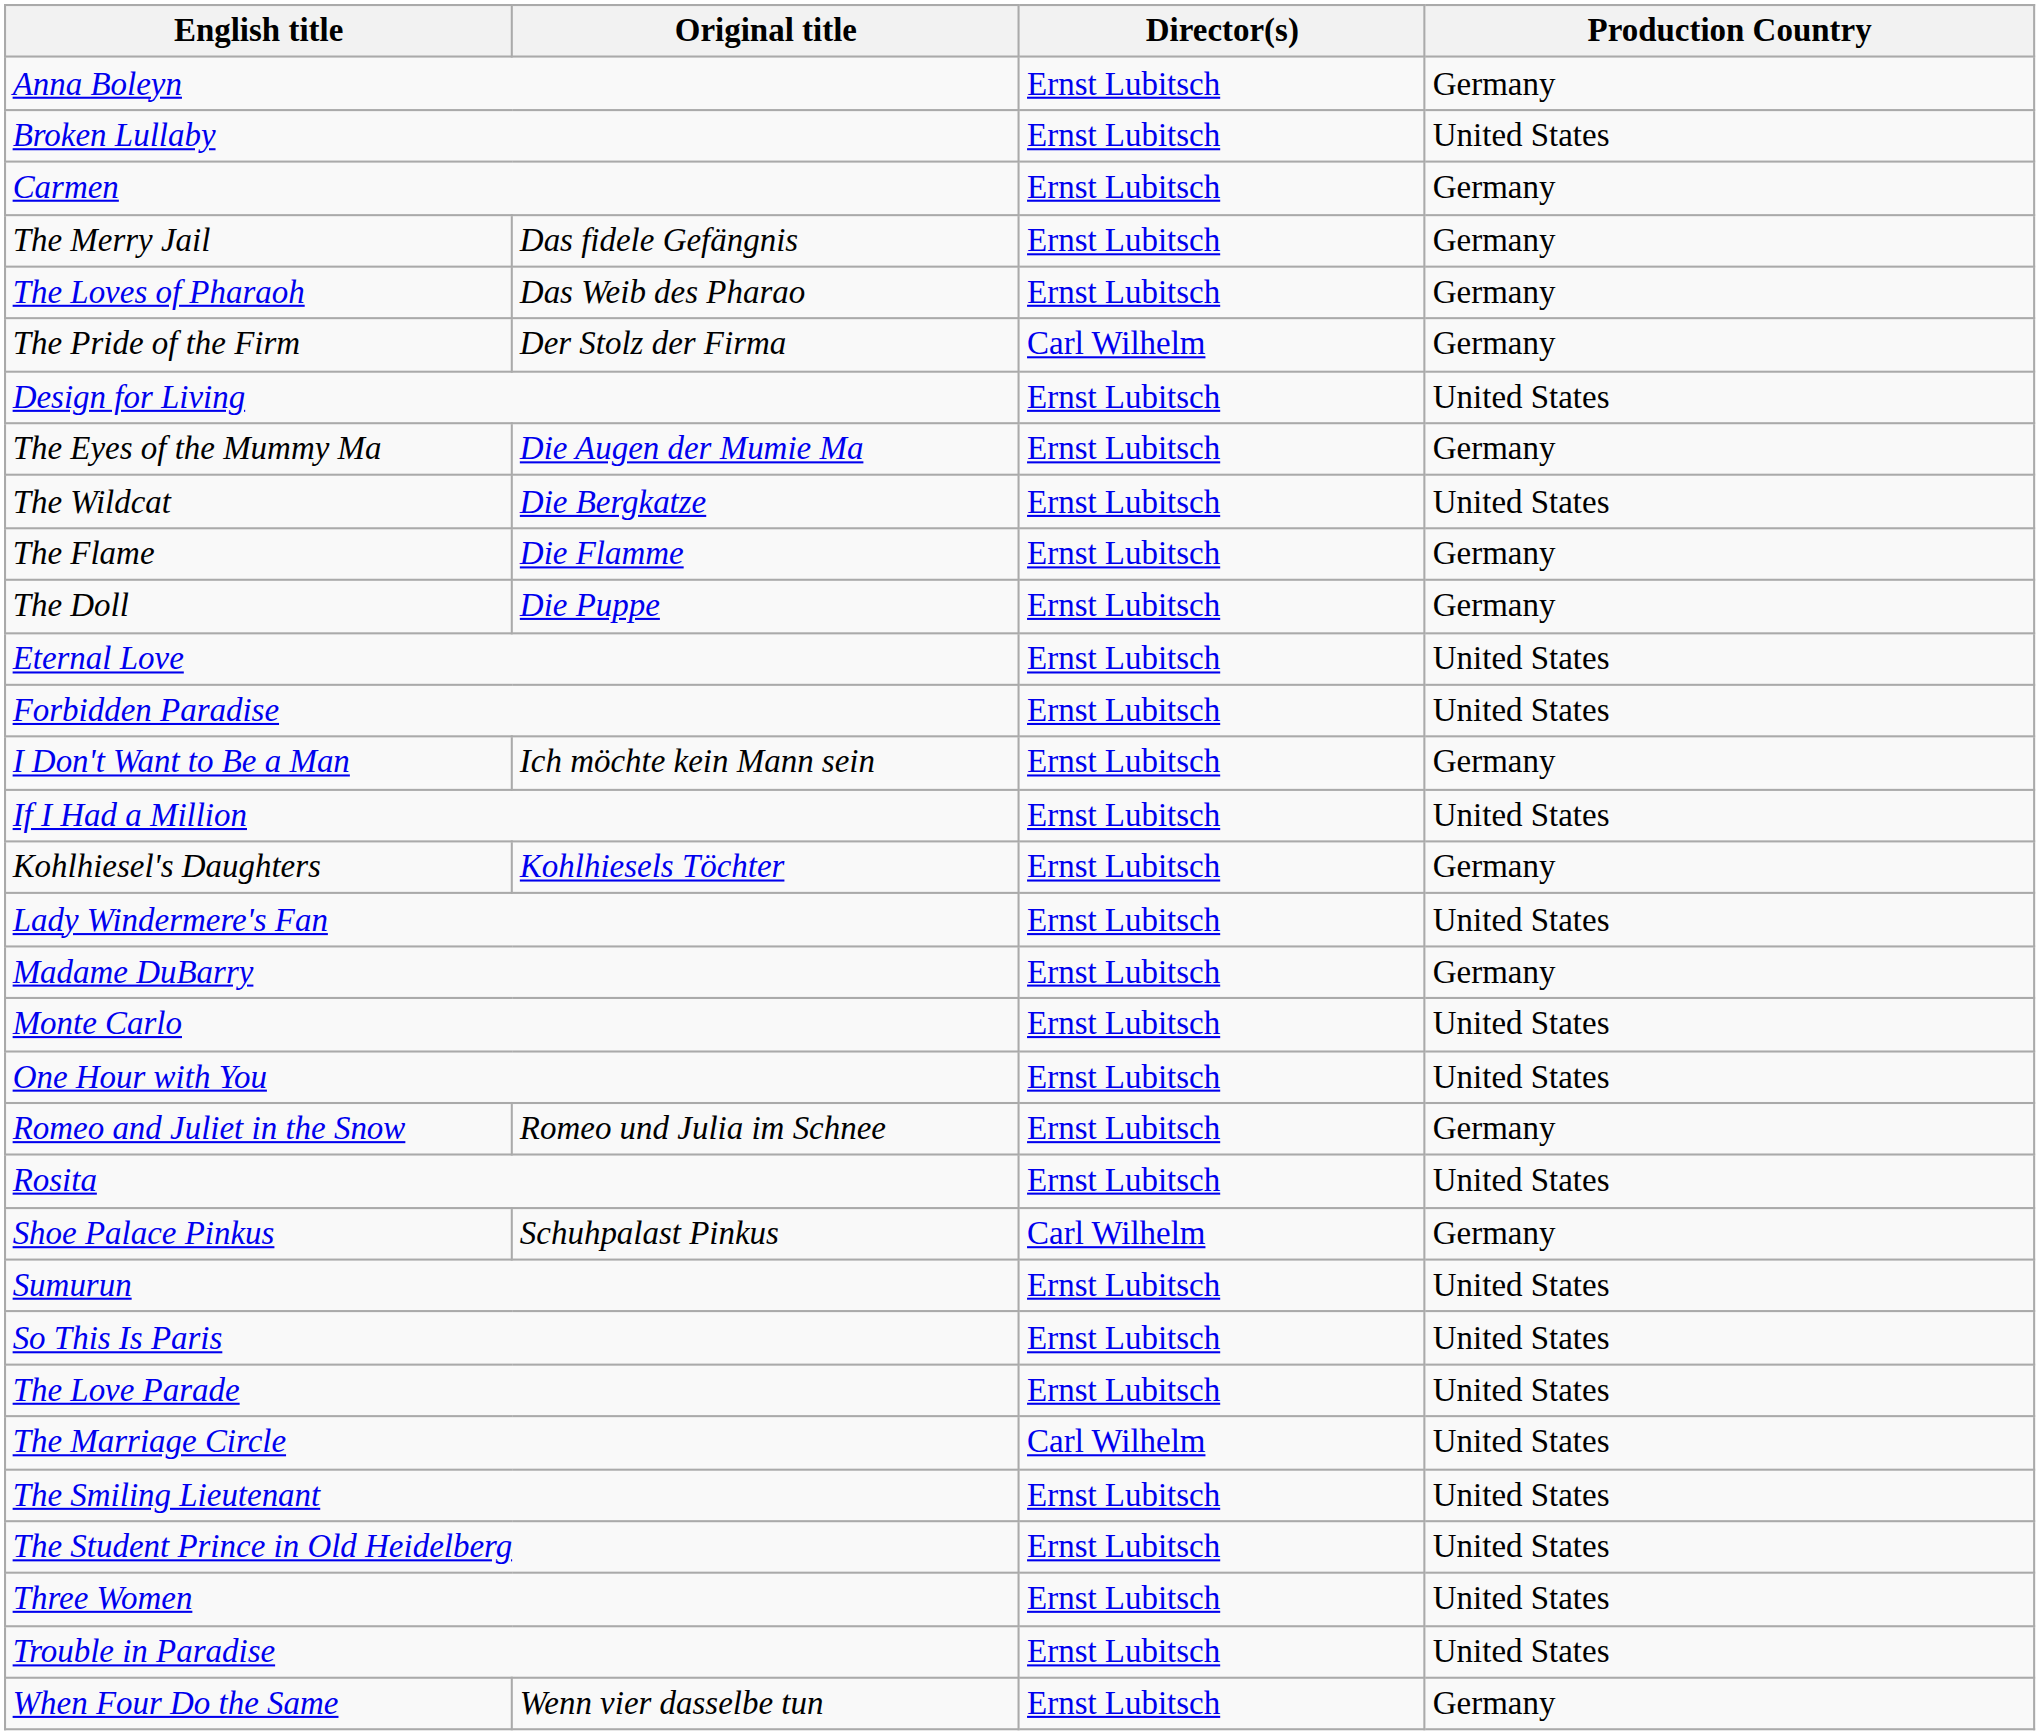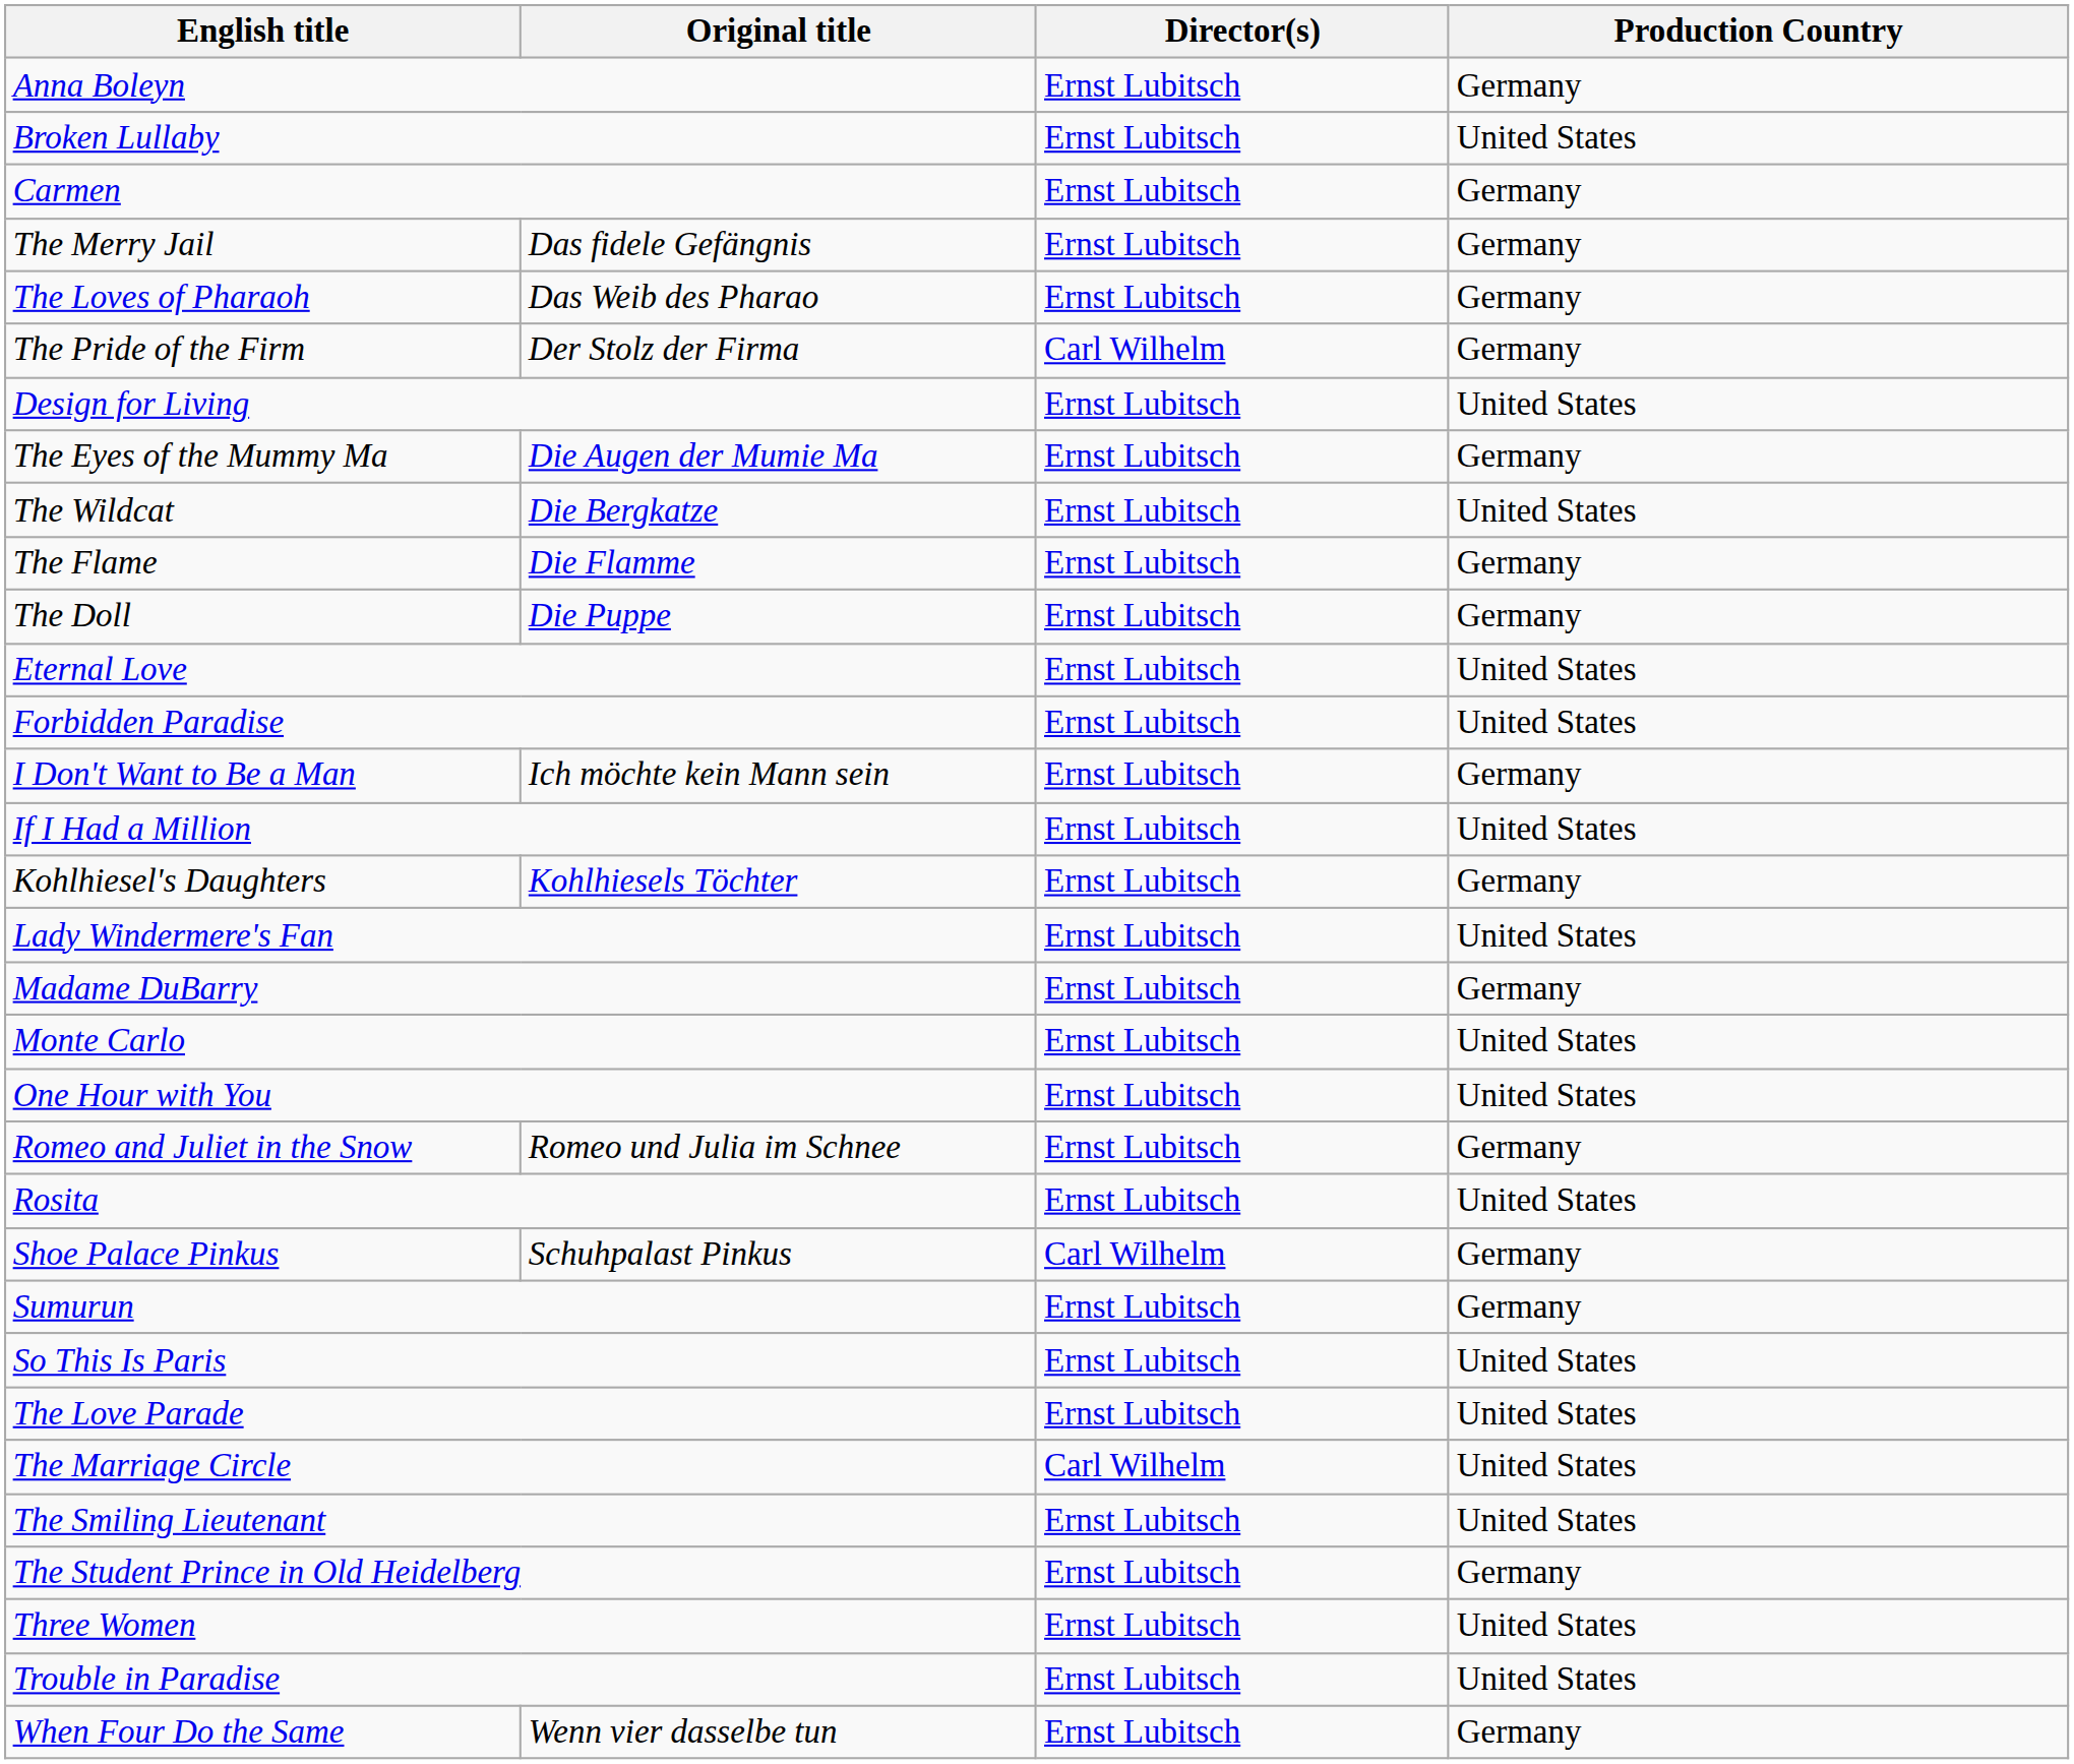Sumurun | Production Country: United States -> Germany
The Student Prince in Old Heidelberg | Production Country: United States -> Germany
